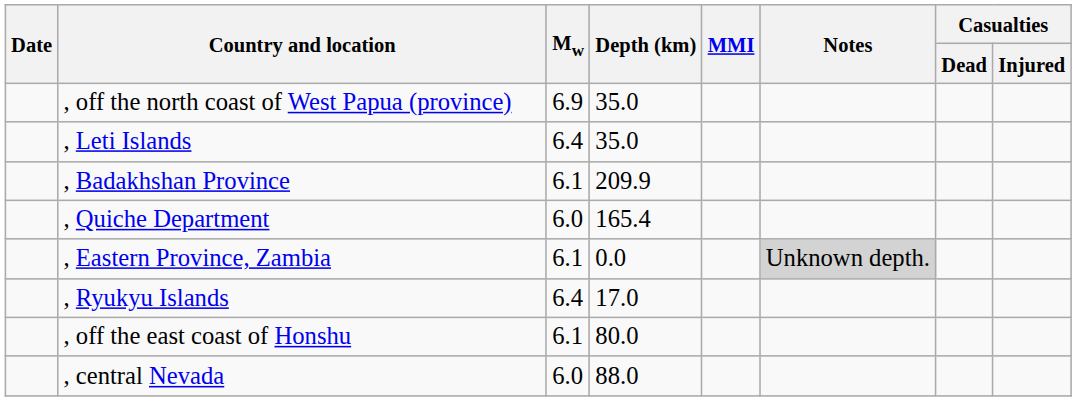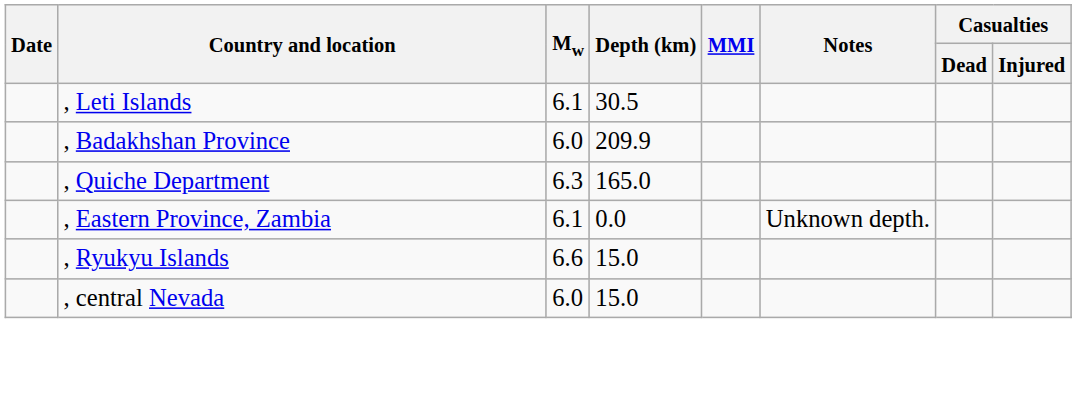- row: , off the north coast of West Papua (province) | 6.9 | 35.0
, Leti Islands | Mw: 6.4 -> 6.1
, Leti Islands | Depth (km): 35.0 -> 30.5
, Badakhshan Province | Mw: 6.1 -> 6.0
, Quiche Department | Mw: 6.0 -> 6.3
, Quiche Department | Depth (km): 165.4 -> 165.0
, Eastern Province, Zambia | Notes: lightgrey background -> no background
, Ryukyu Islands | Mw: 6.4 -> 6.6
, Ryukyu Islands | Depth (km): 17.0 -> 15.0
- row: , off the east coast of Honshu | 6.1 | 80.0
, central Nevada | Depth (km): 88.0 -> 15.0
